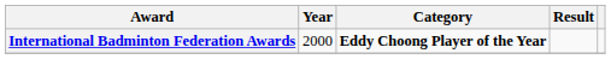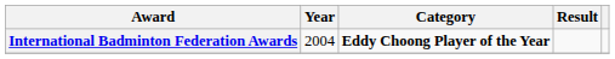International Badminton Federation Awards | Year: 2000 -> 2004
